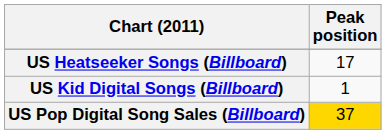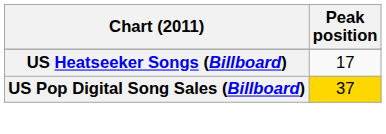- row: US Kid Digital Songs (Billboard) | 1
